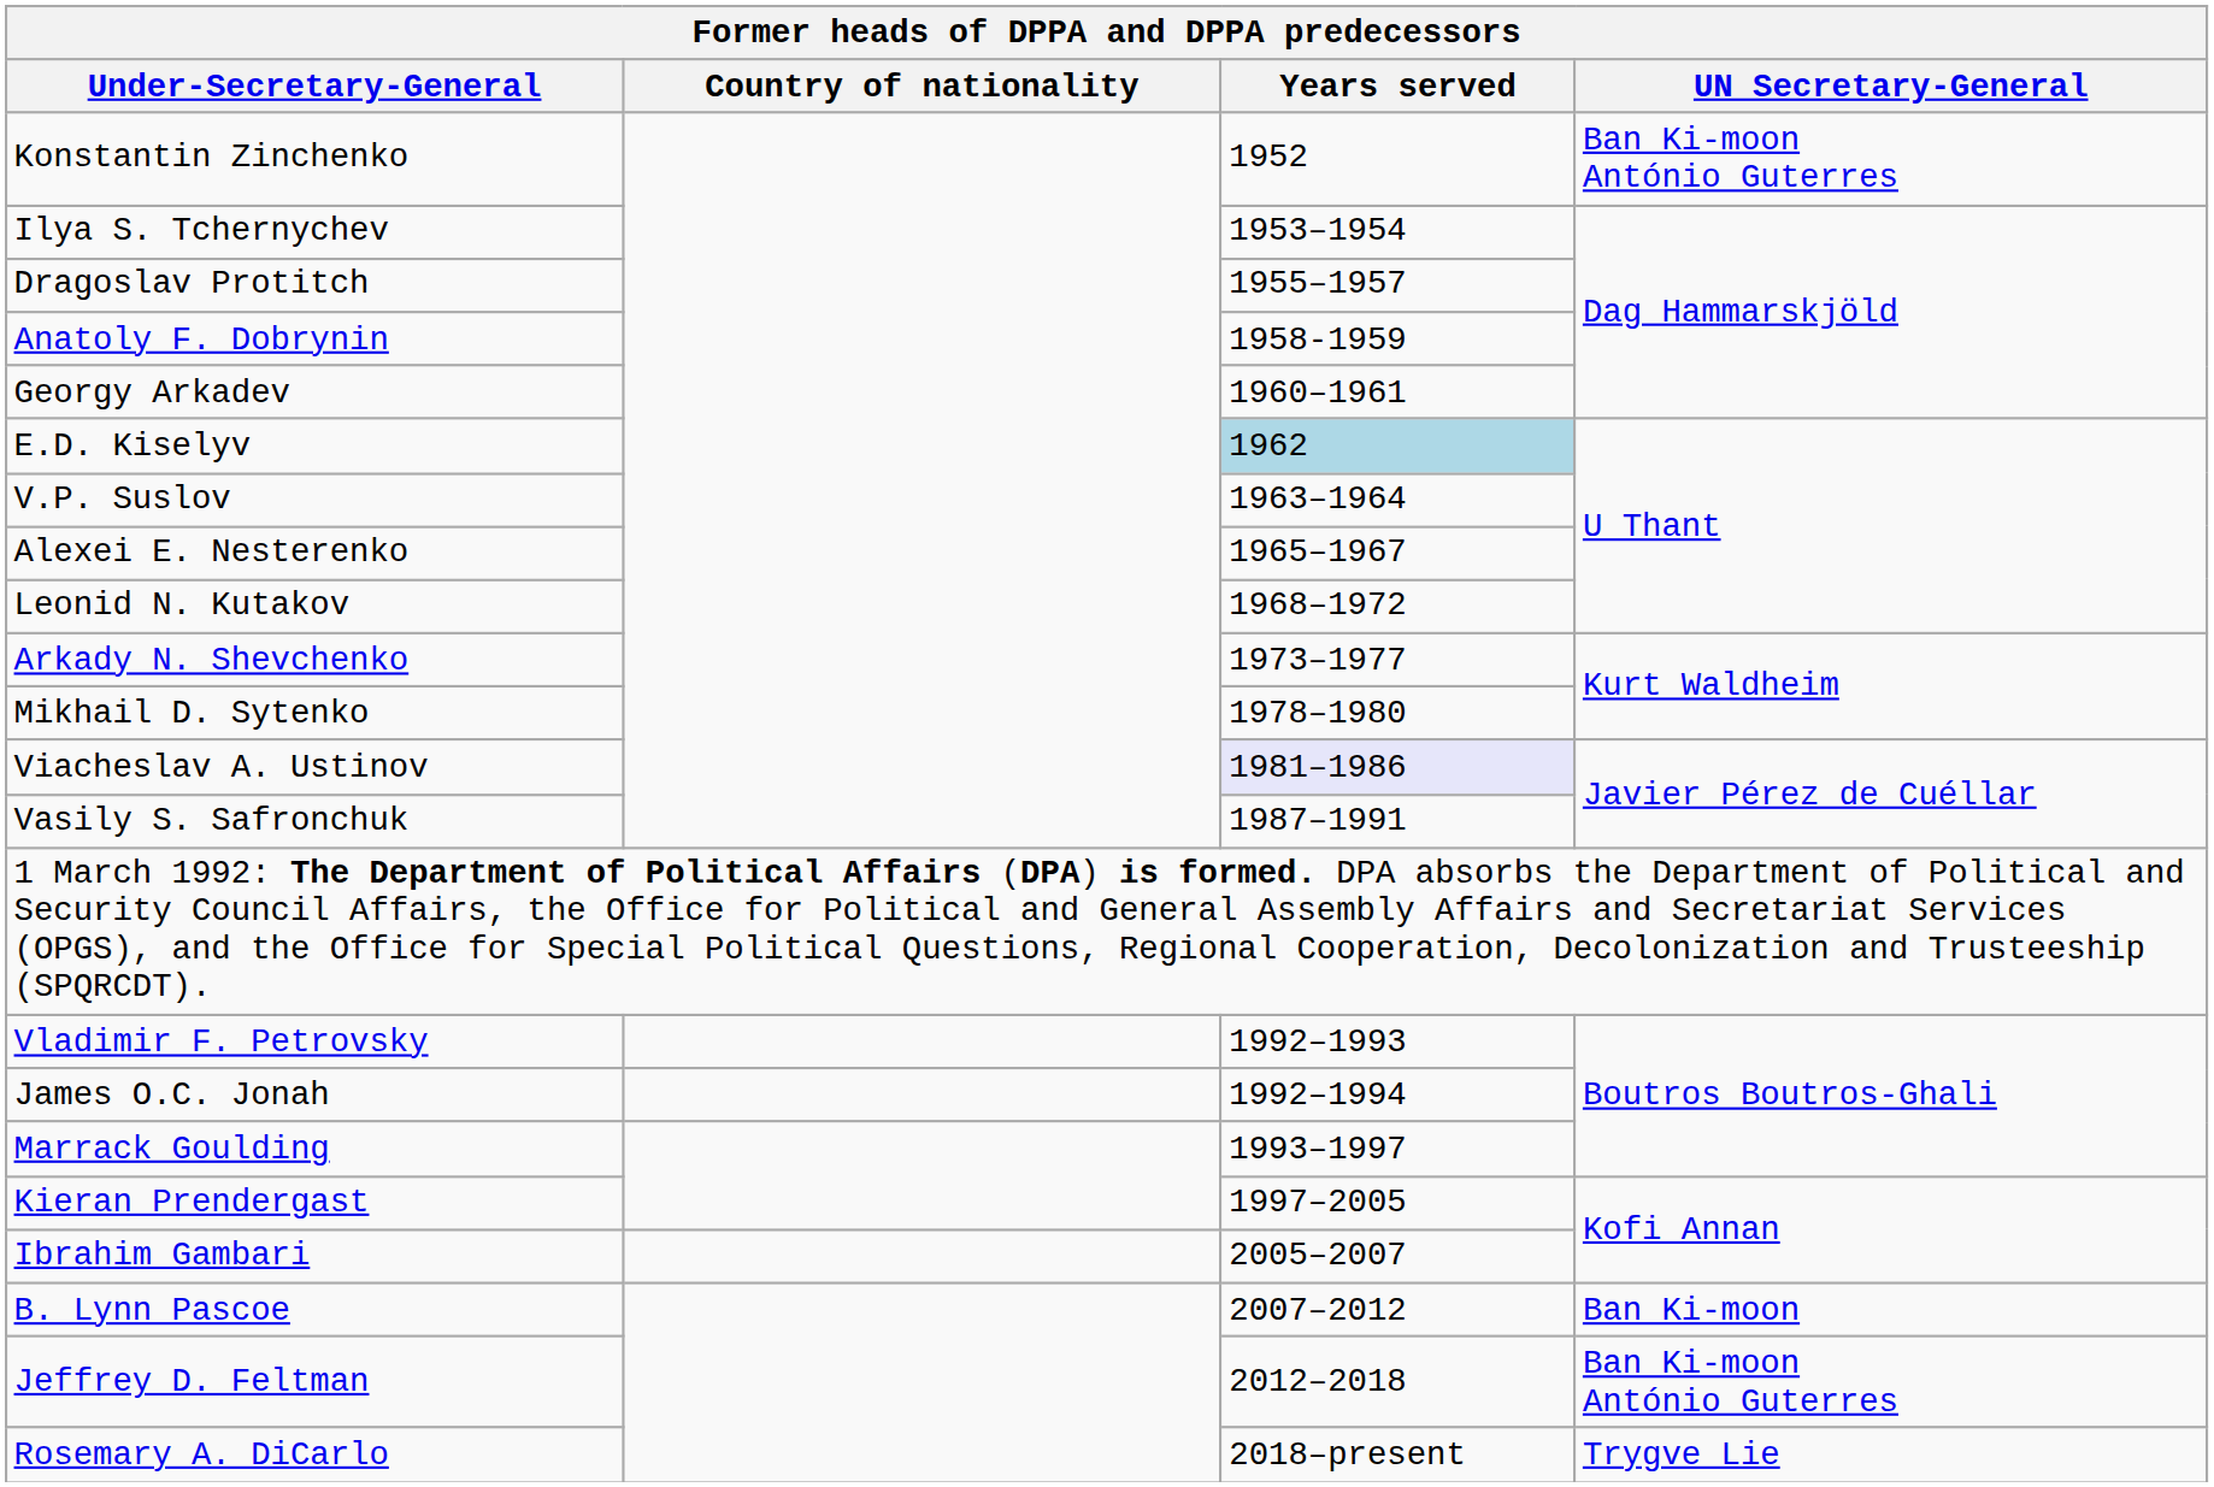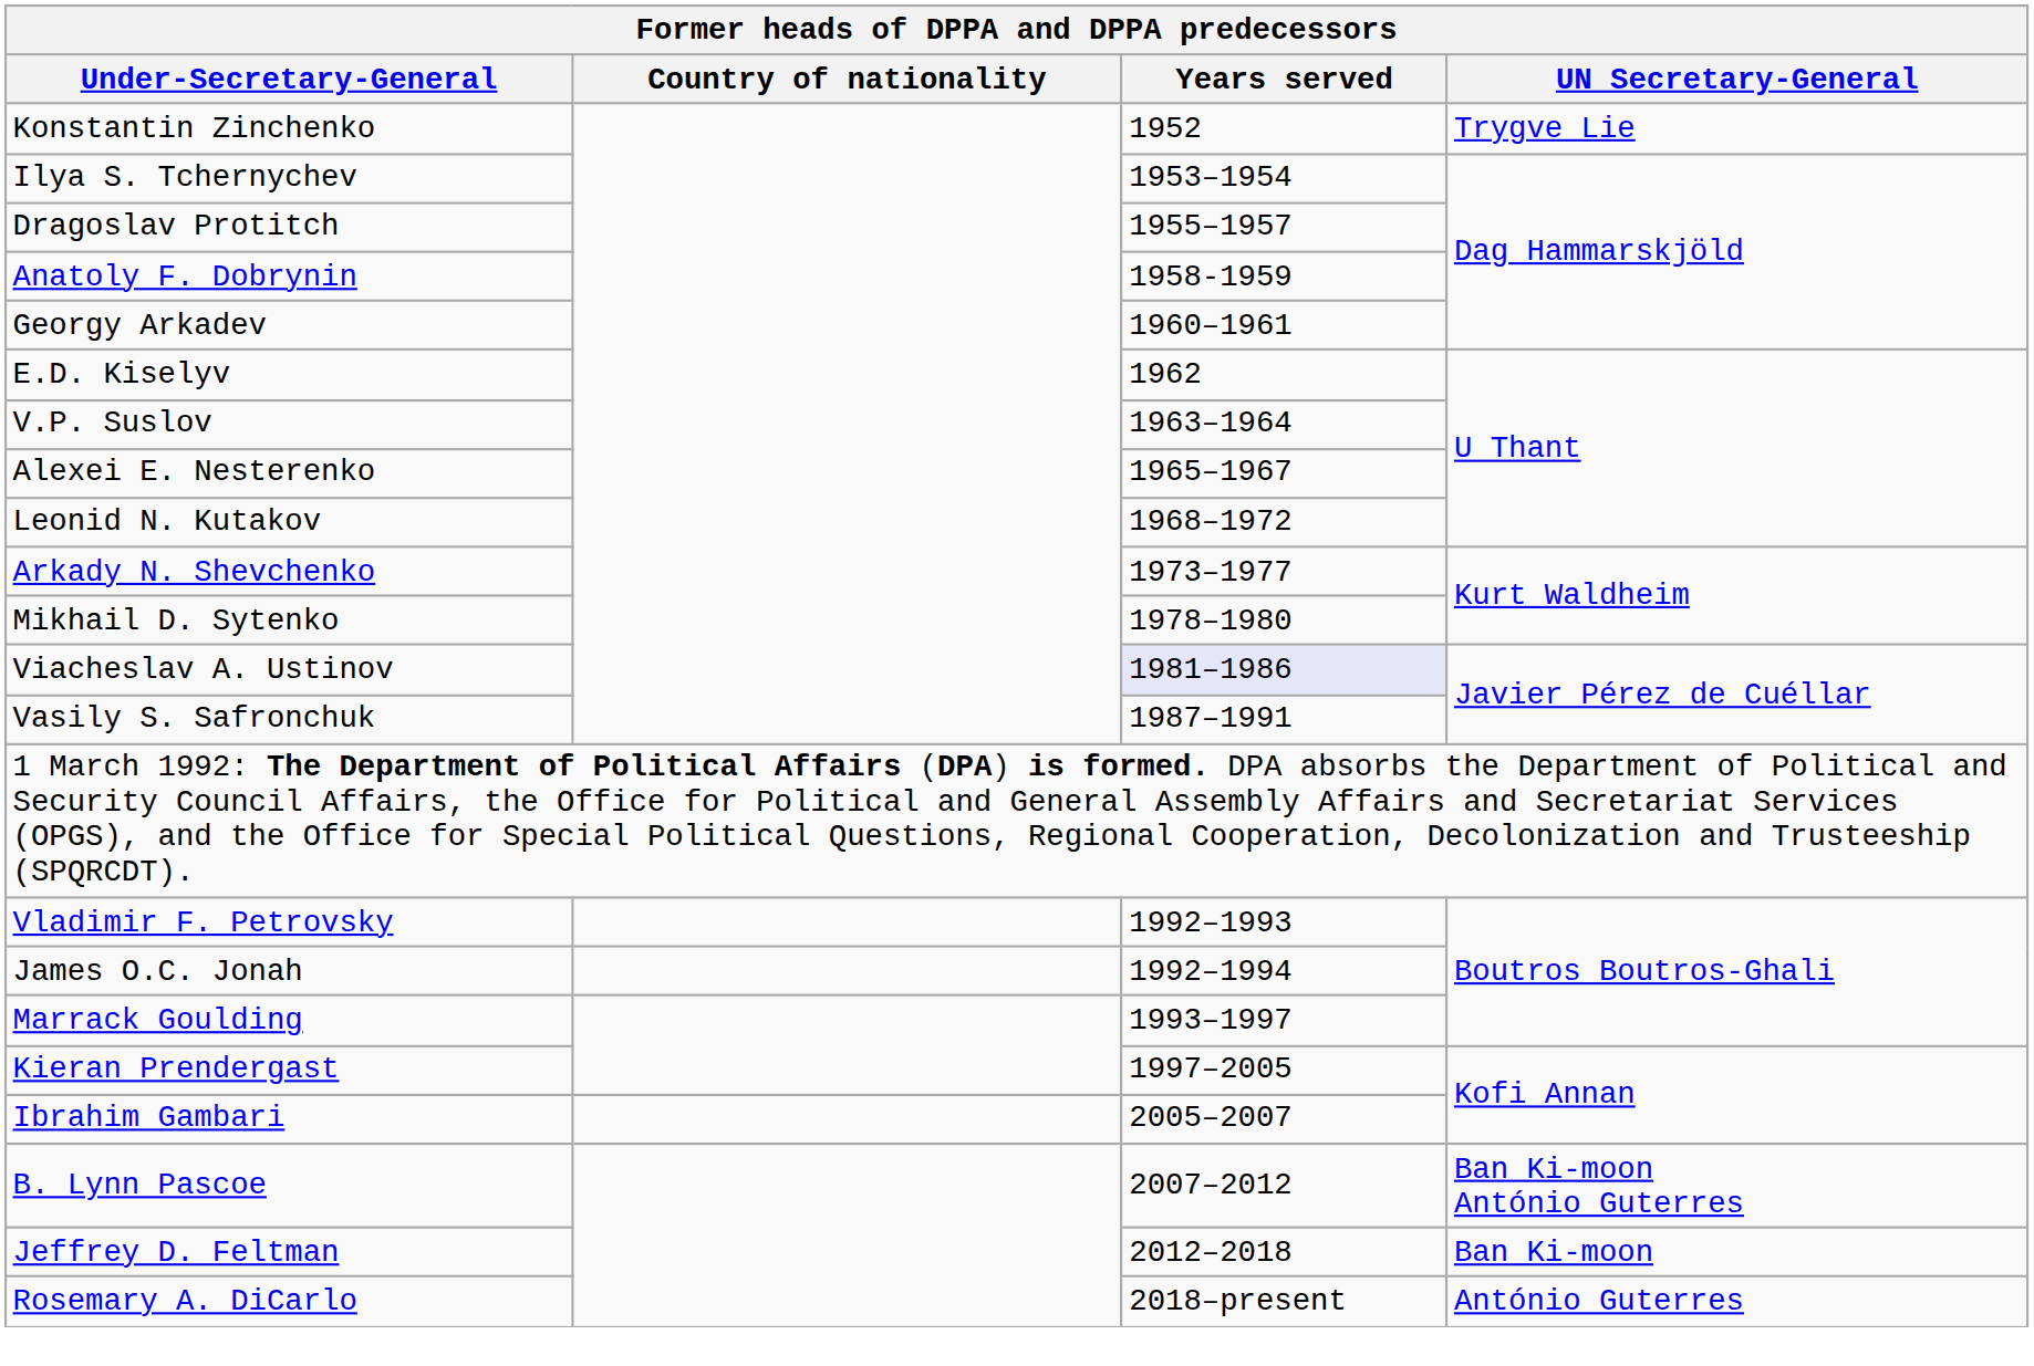Konstantin Zinchenko | UN Secretary-General: Ban Ki-moon António Guterres -> Trygve Lie
E.D. Kiselyv | Years served: lightblue background -> no background
B. Lynn Pascoe | UN Secretary-General: Ban Ki-moon -> Ban Ki-moon António Guterres
Jeffrey D. Feltman | UN Secretary-General: Ban Ki-moon António Guterres -> Ban Ki-moon
Rosemary A. DiCarlo | UN Secretary-General: Trygve Lie -> António Guterres
